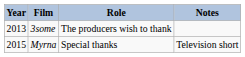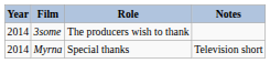3some | Year: 2013 -> 2014
Myrna | Year: 2015 -> 2014
